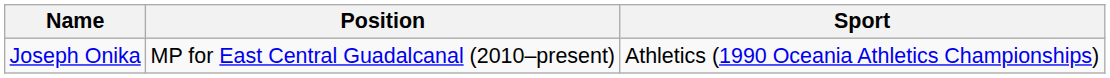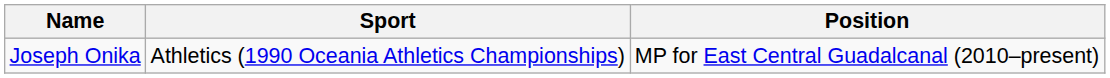columns swapped: Sport <-> Position
